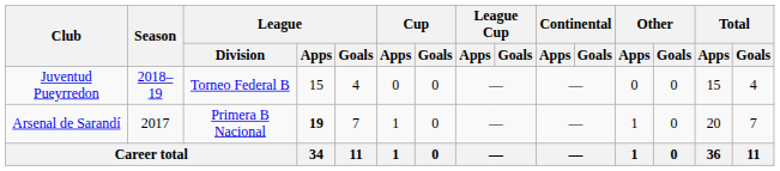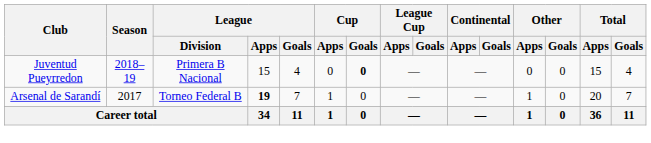Juventud Pueyrredon | League / Division: Torneo Federal B -> Primera B Nacional
Juventud Pueyrredon | Cup / Goals: normal -> bold
Arsenal de Sarandí | League / Division: Primera B Nacional -> Torneo Federal B
